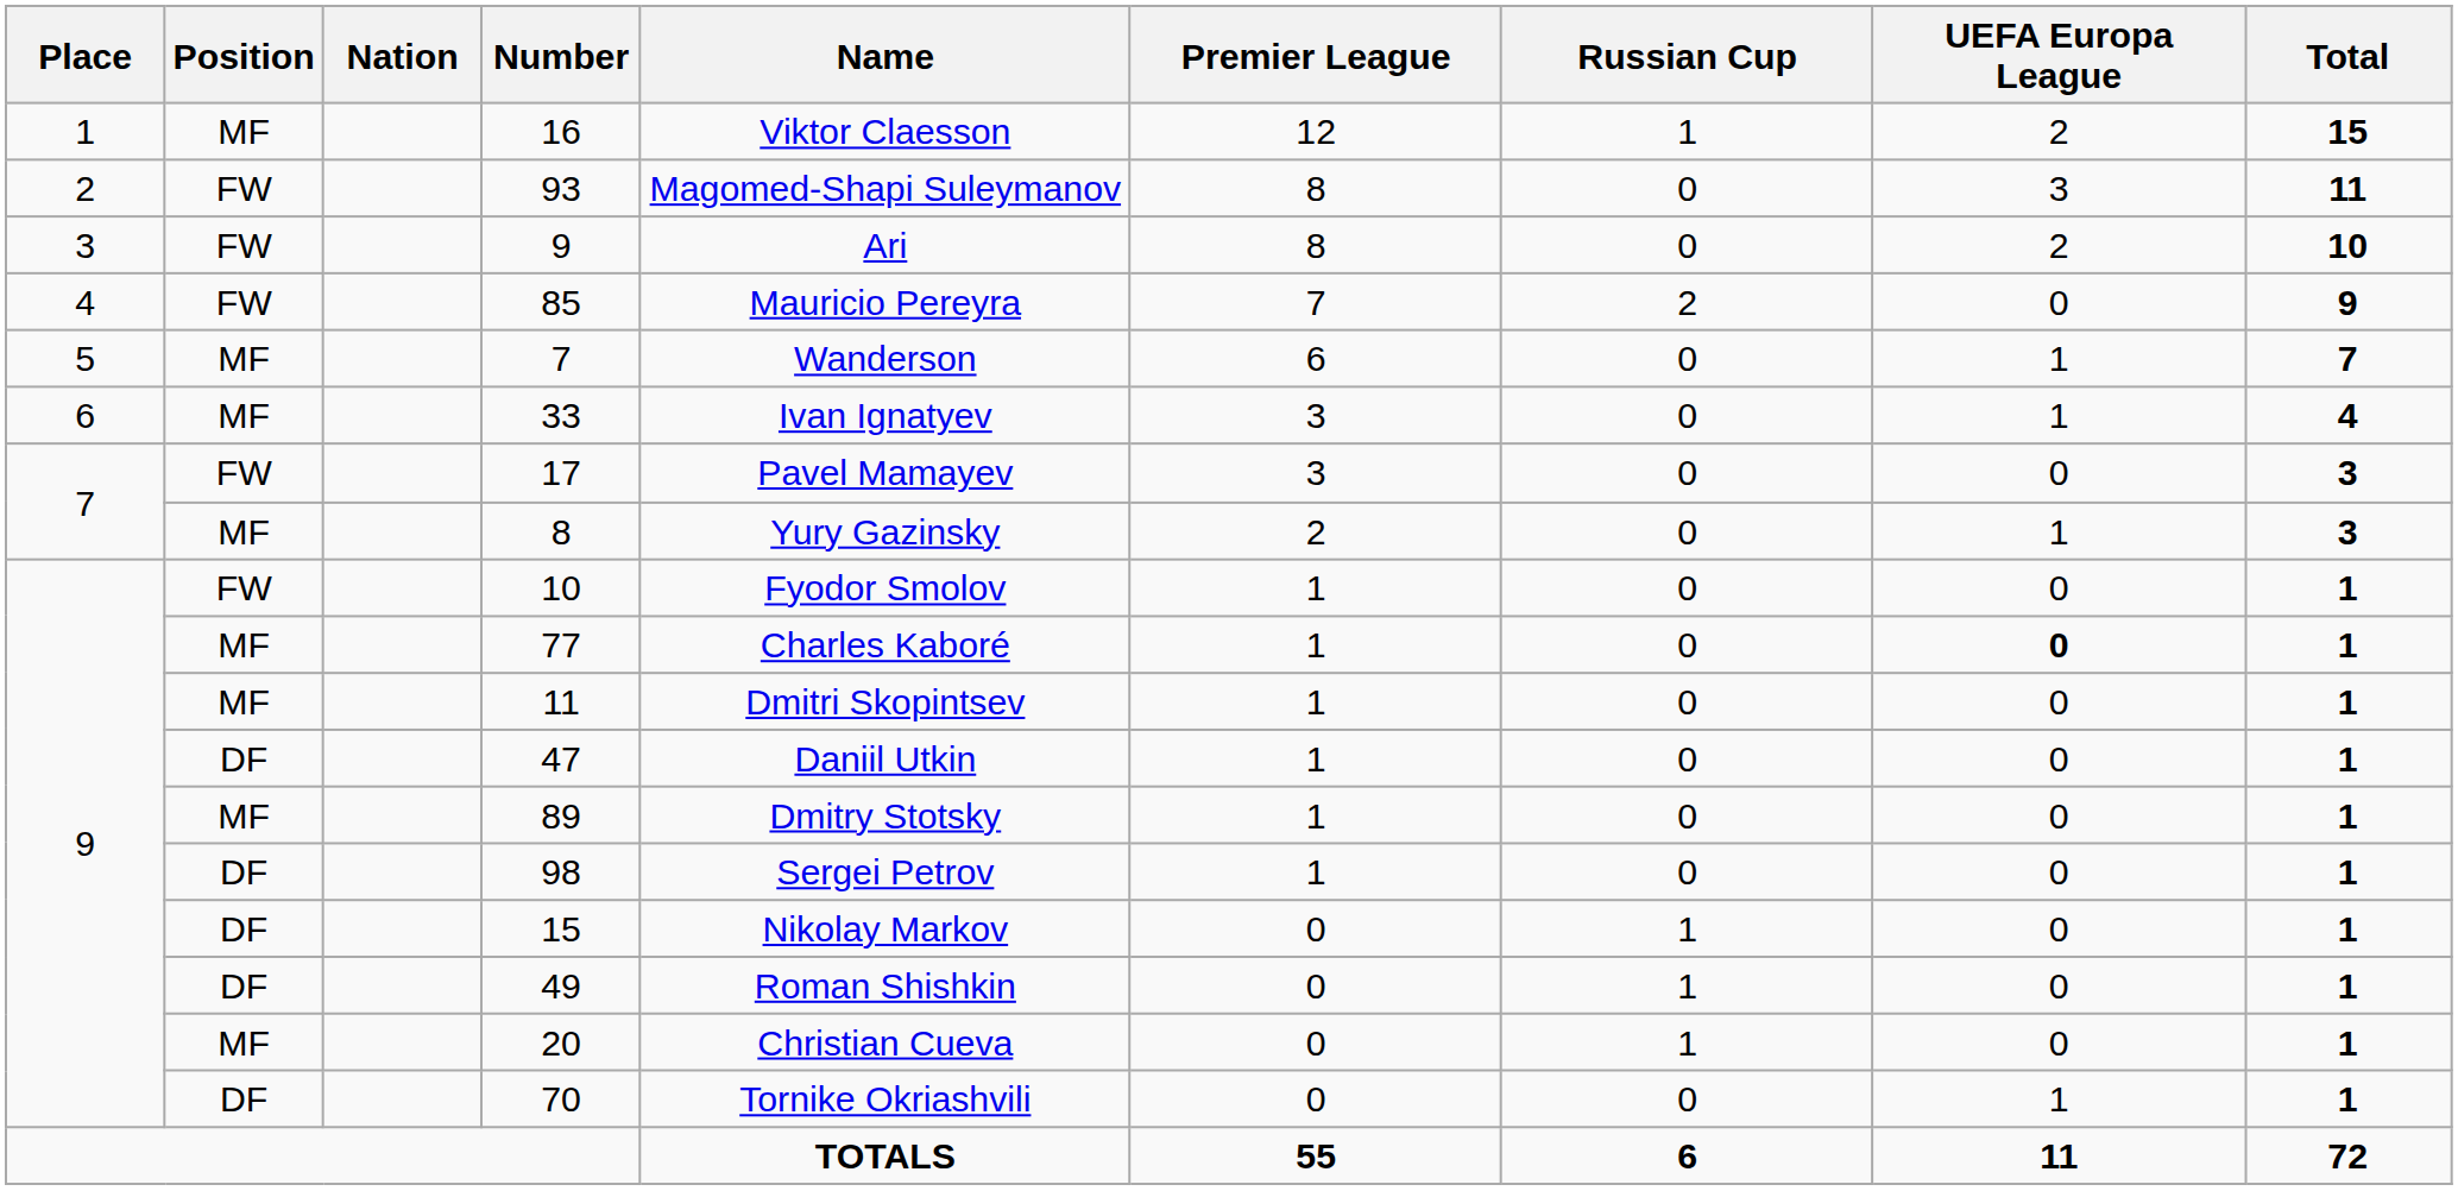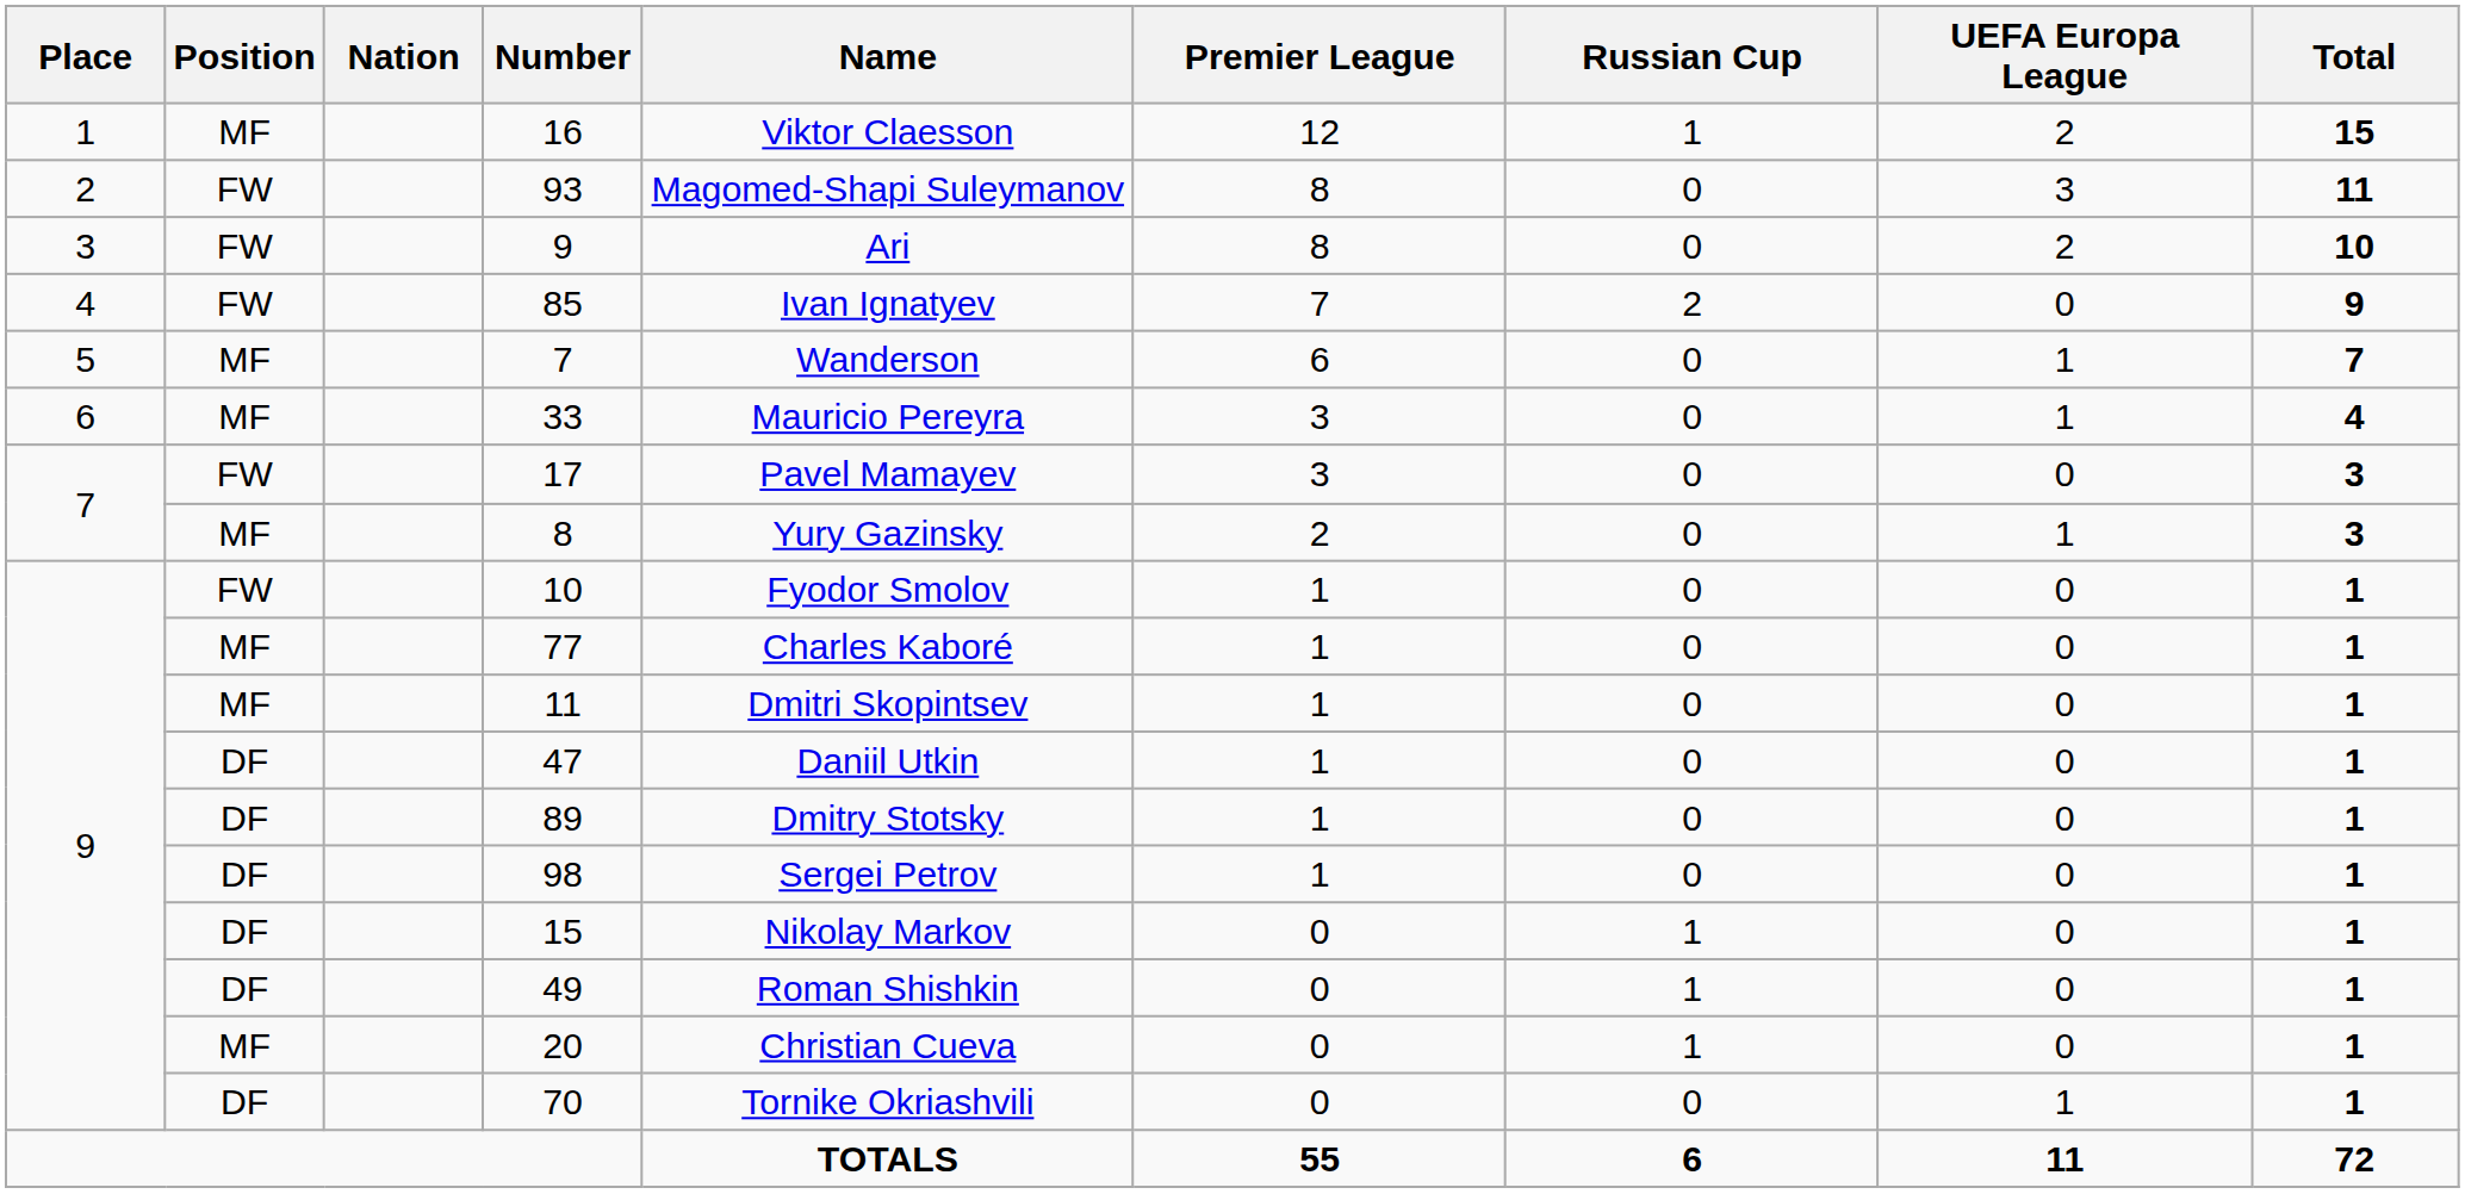85 | Name: Mauricio Pereyra -> Ivan Ignatyev
33 | Name: Ivan Ignatyev -> Mauricio Pereyra
77 | UEFA Europa League: bold -> normal
89 | Position: MF -> DF
